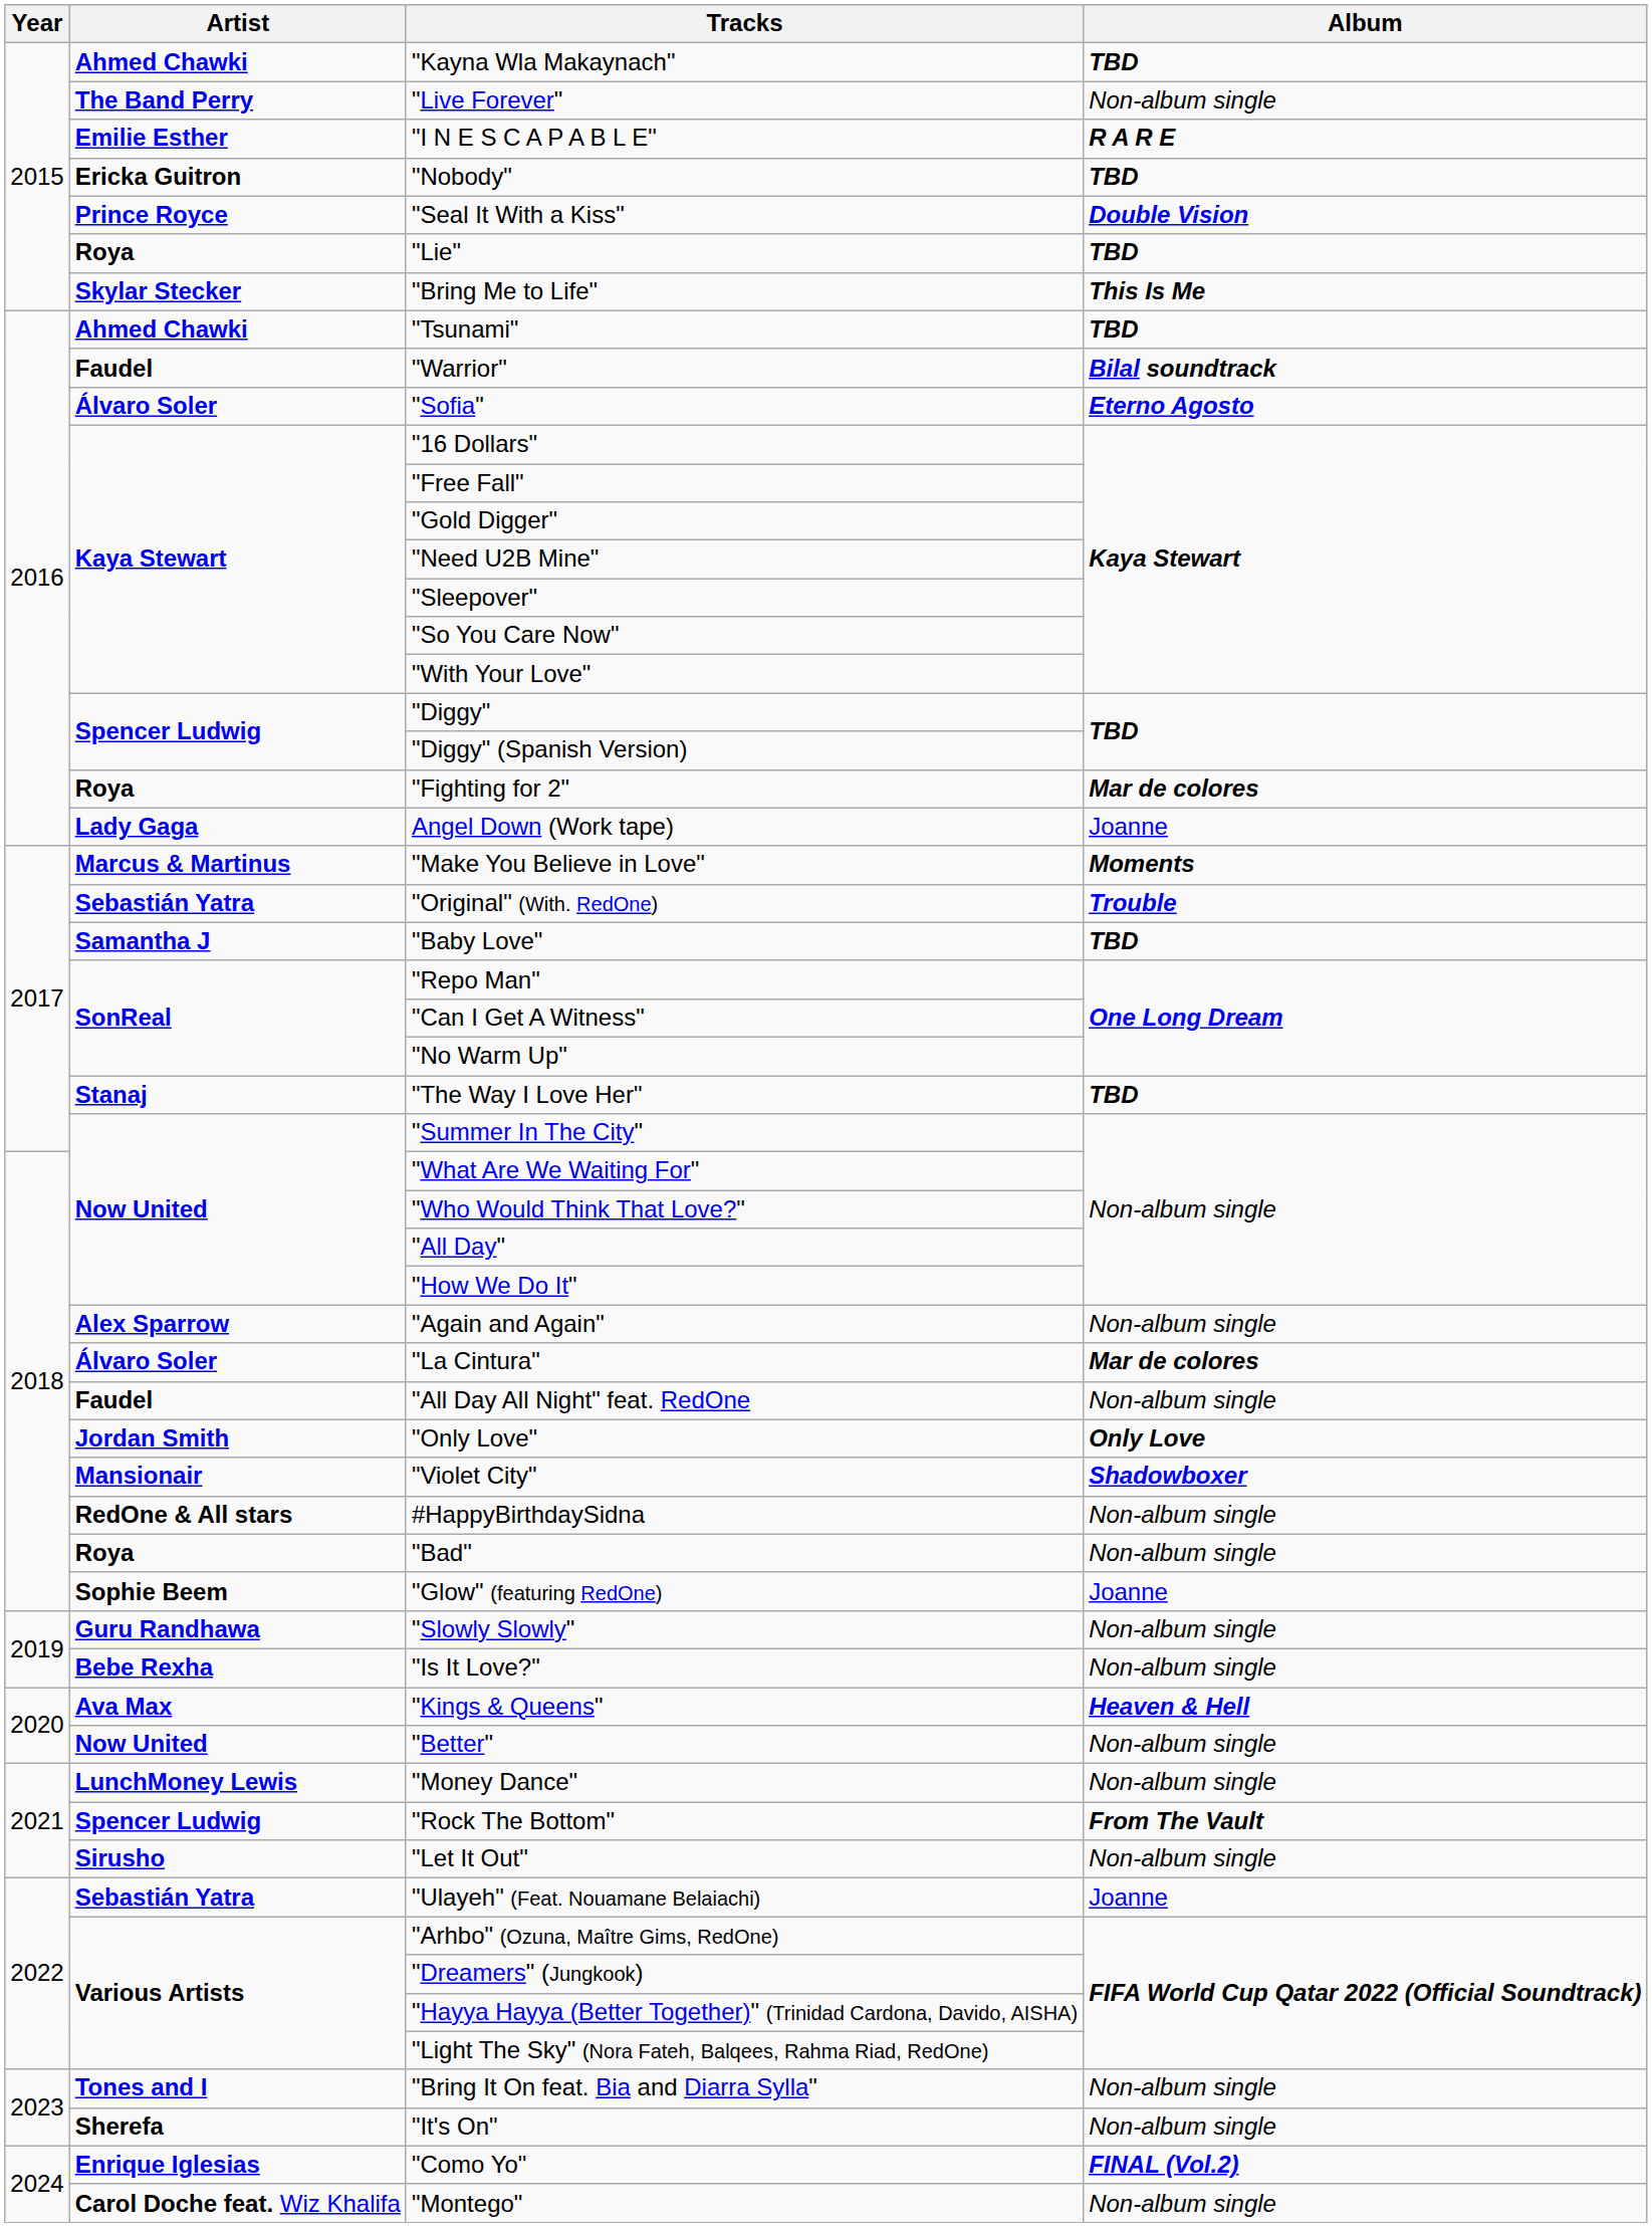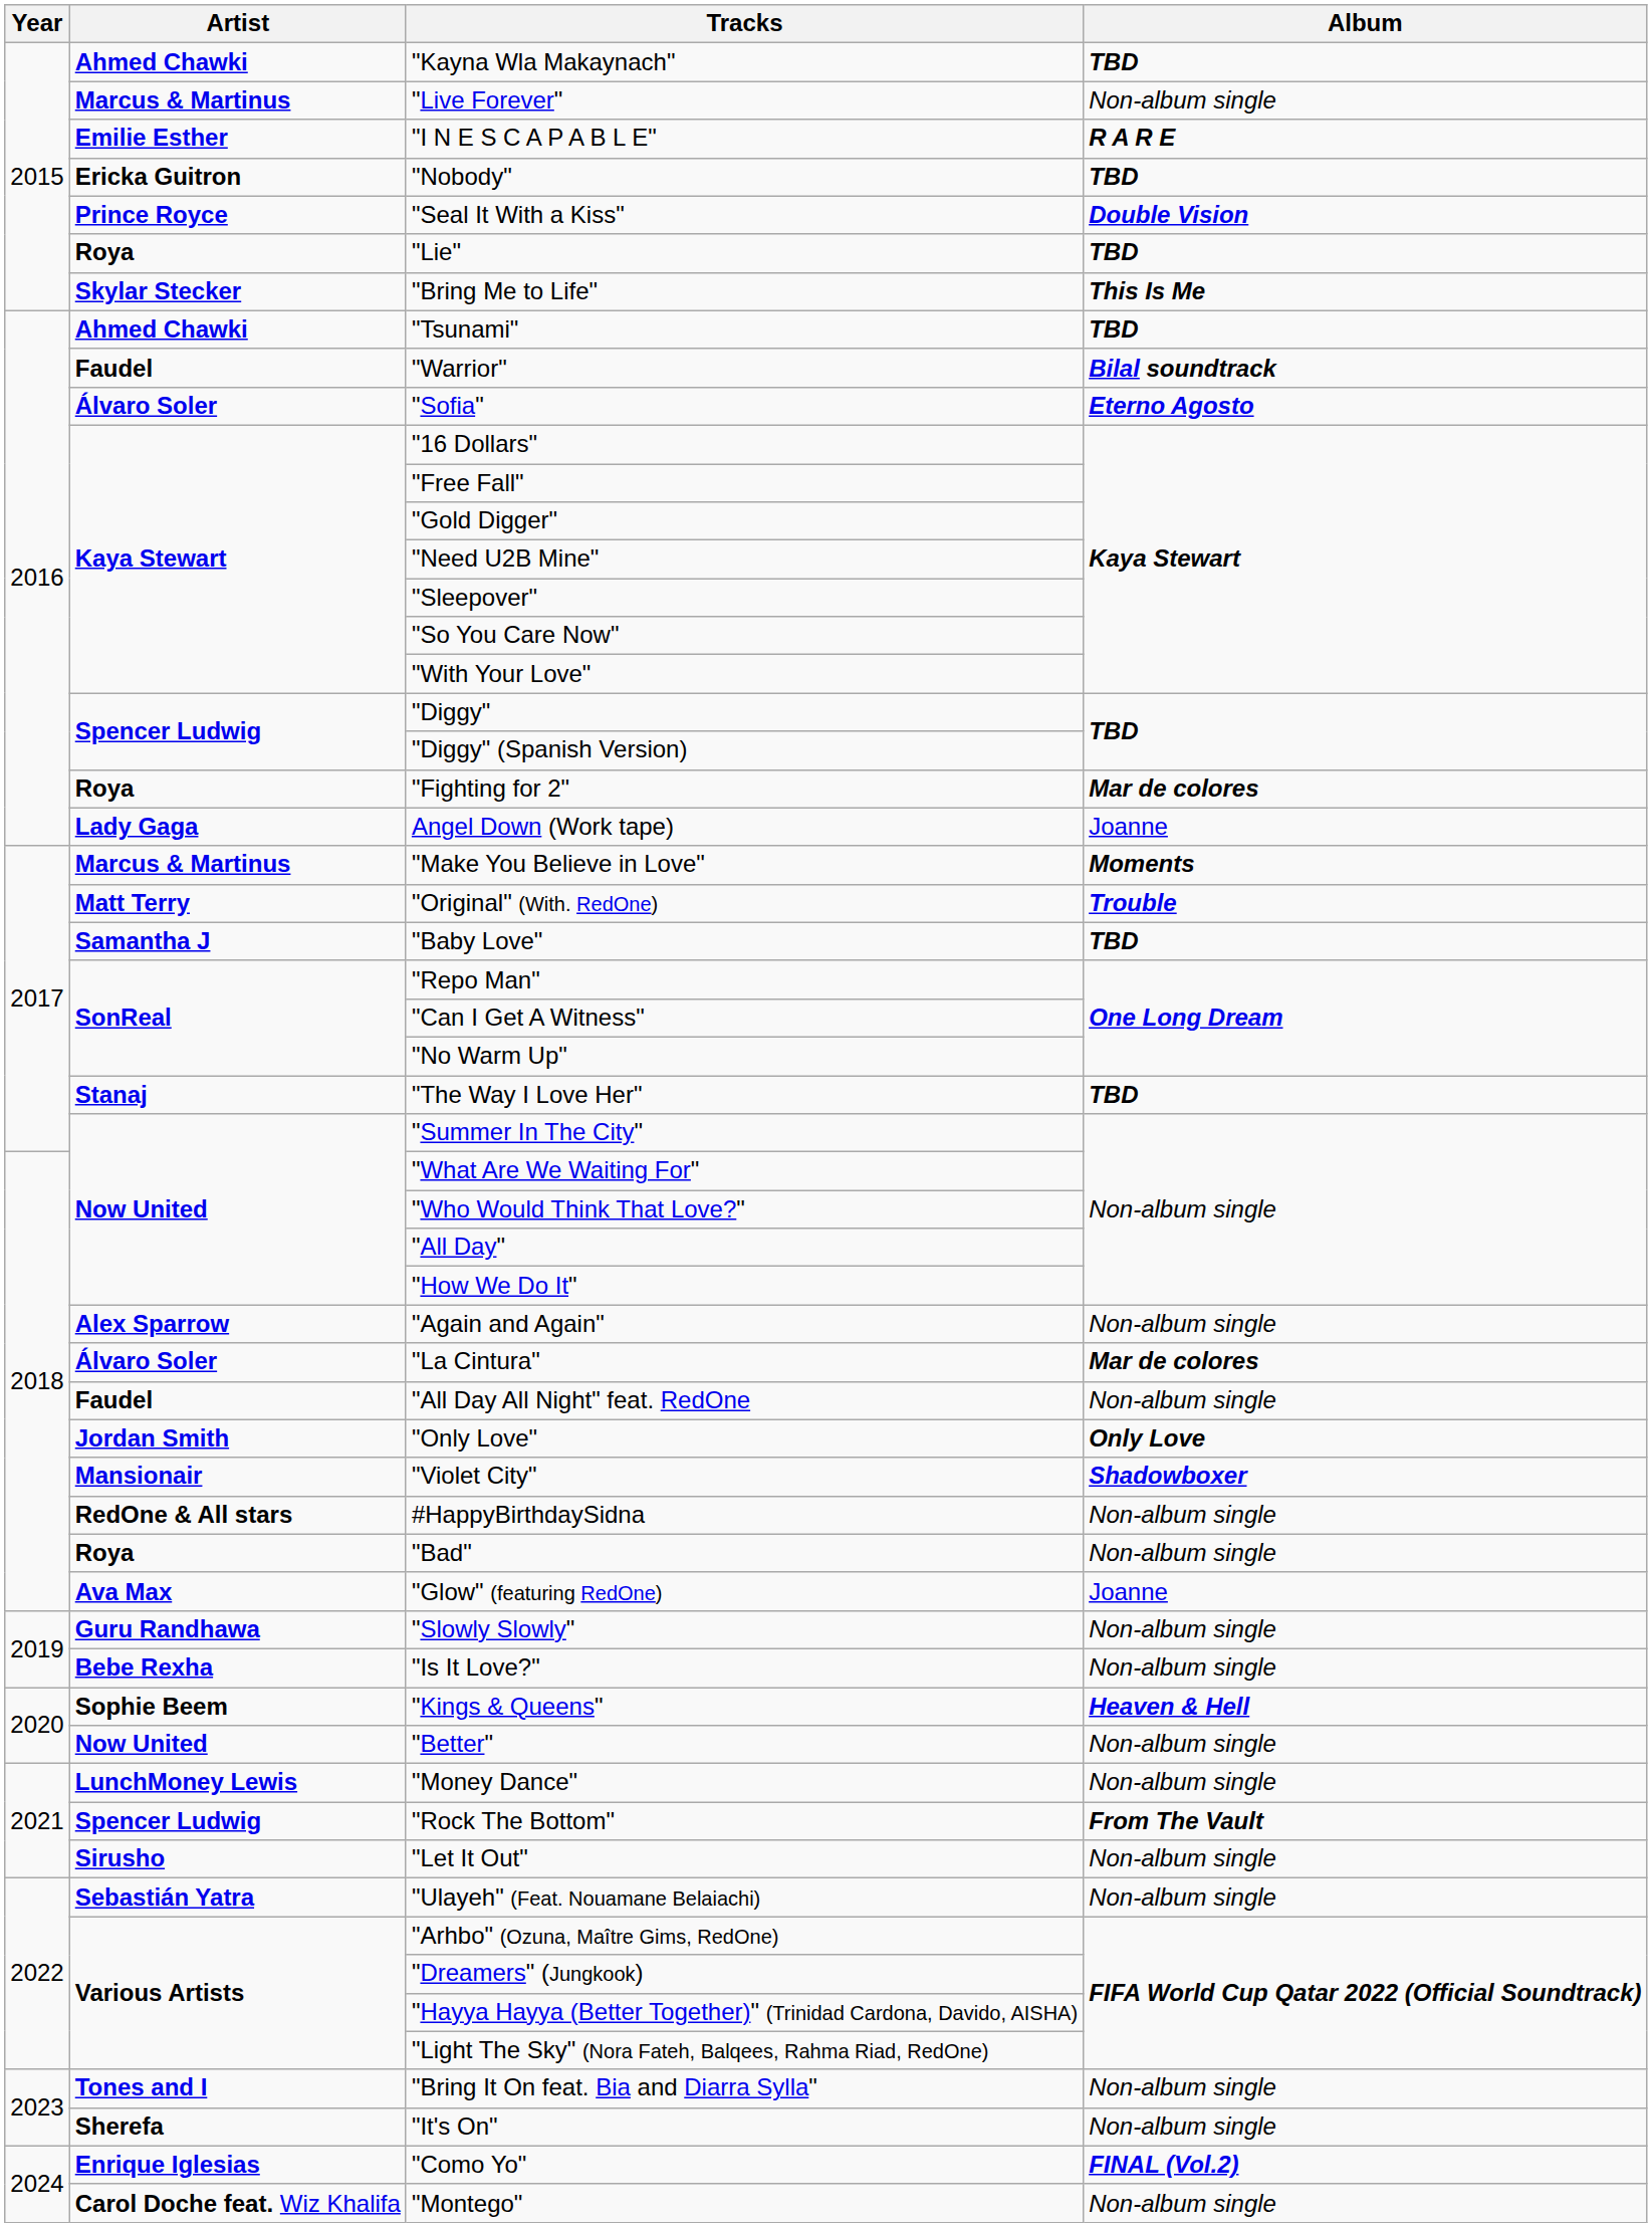"Live Forever" | Artist: The Band Perry -> Marcus & Martinus
"Original" (With. RedOne) | Artist: Sebastián Yatra -> Matt Terry
"Glow" (featuring RedOne) | Artist: Sophie Beem -> Ava Max
"Kings & Queens" | Artist: Ava Max -> Sophie Beem
"Ulayeh" (Feat. Nouamane Belaiachi) | Album: Joanne -> Non-album single
